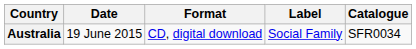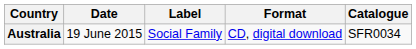columns swapped: Format <-> Label
